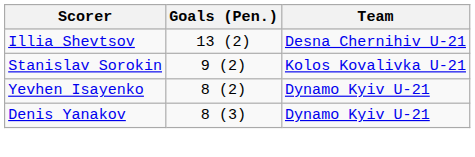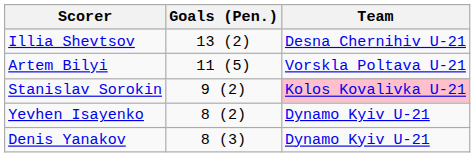+ row: Artem Bilyi | 11 (5) | Vorskla Poltava U-21
Stanislav Sorokin | Team: no background -> pink background
